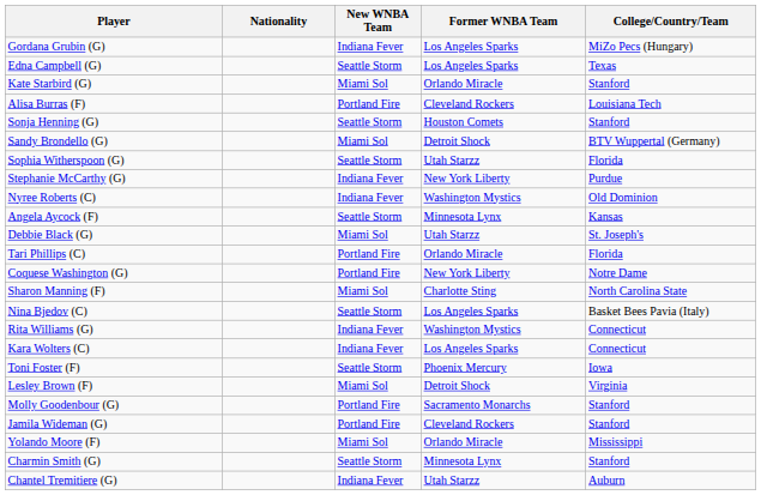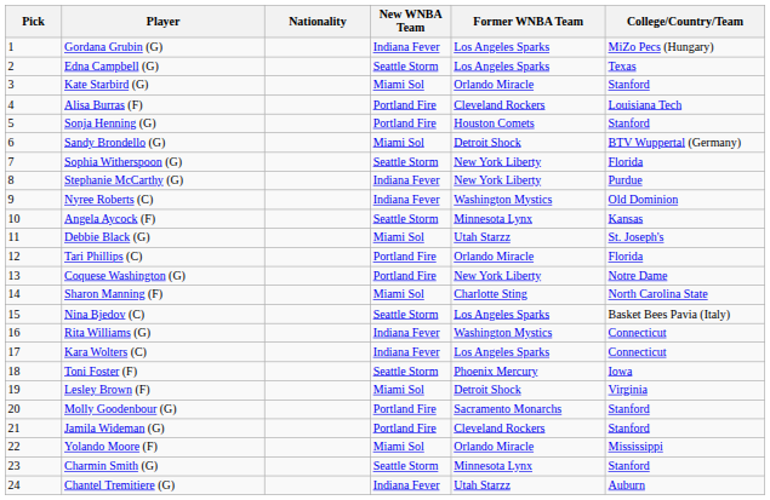+ column: Pick | 1 | 2 | 3 | 4 | 5 | 6 | 7 | 8 | 9 | 10 | 11 | 12 | 13 | 14 | 15 | 16 | 17 | 18 | 19 | 20 | 21 | 22 | 23 | 24
Sonja Henning (G) | New WNBA Team: Seattle Storm -> Portland Fire
Sophia Witherspoon (G) | Former WNBA Team: Utah Starzz -> New York Liberty
